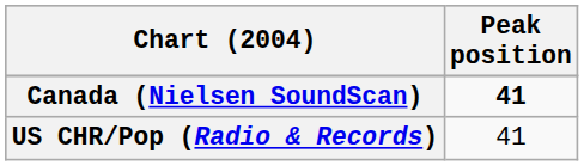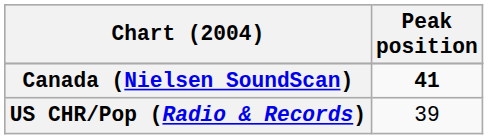US CHR/Pop (Radio & Records) | Peak position: 41 -> 39
